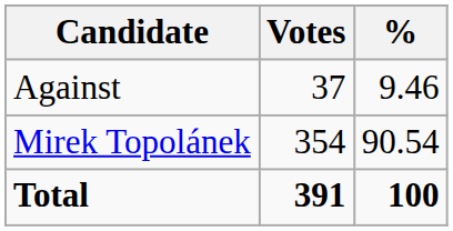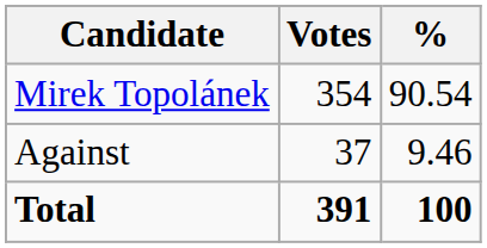rows swapped: Mirek Topolánek <-> Against
